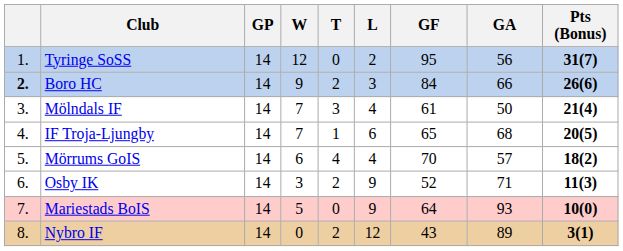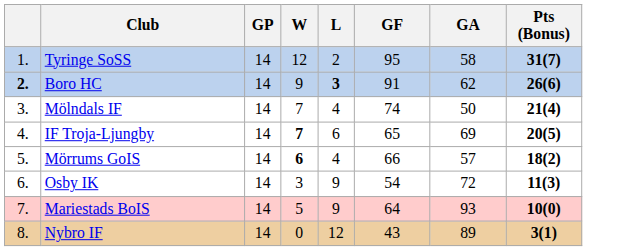- column: T | 0 | 2 | 3 | 1 | 4 | 2 | 0 | 2
Tyringe SoSS | GA: 56 -> 58
Boro HC | L: normal -> bold
Boro HC | GF: 84 -> 91
Boro HC | GA: 66 -> 62
Mölndals IF | GF: 61 -> 74
IF Troja-Ljungby | W: normal -> bold
IF Troja-Ljungby | GA: 68 -> 69
Mörrums GoIS | W: normal -> bold
Mörrums GoIS | GF: 70 -> 66
Osby IK | GF: 52 -> 54
Osby IK | GA: 71 -> 72
